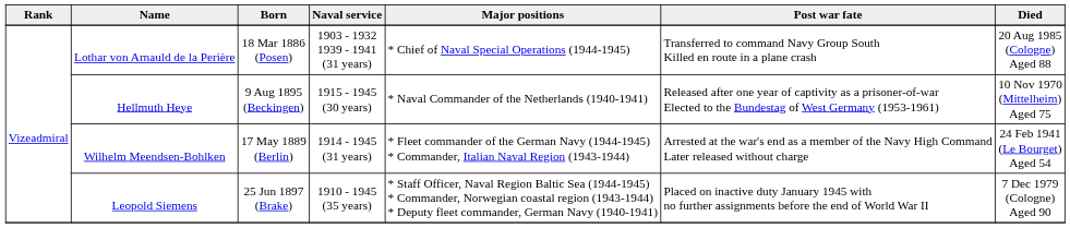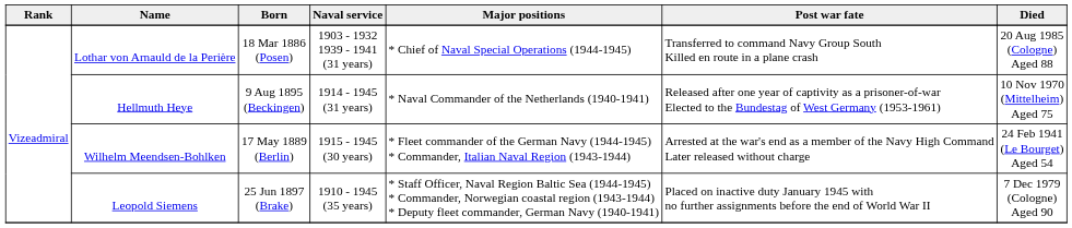Hellmuth Heye | Naval service: 1915 - 1945 (30 years) -> 1914 - 1945 (31 years)
Wilhelm Meendsen-Bohlken | Naval service: 1914 - 1945 (31 years) -> 1915 - 1945 (30 years)
